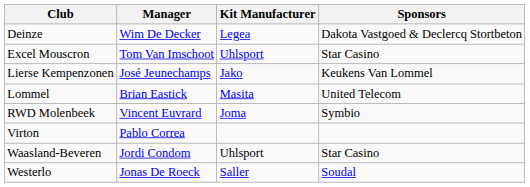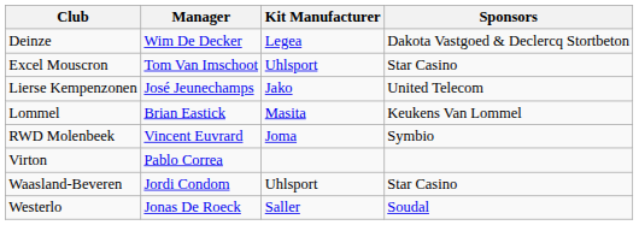Lierse Kempenzonen | Sponsors: Keukens Van Lommel -> United Telecom
Lommel | Sponsors: United Telecom -> Keukens Van Lommel
